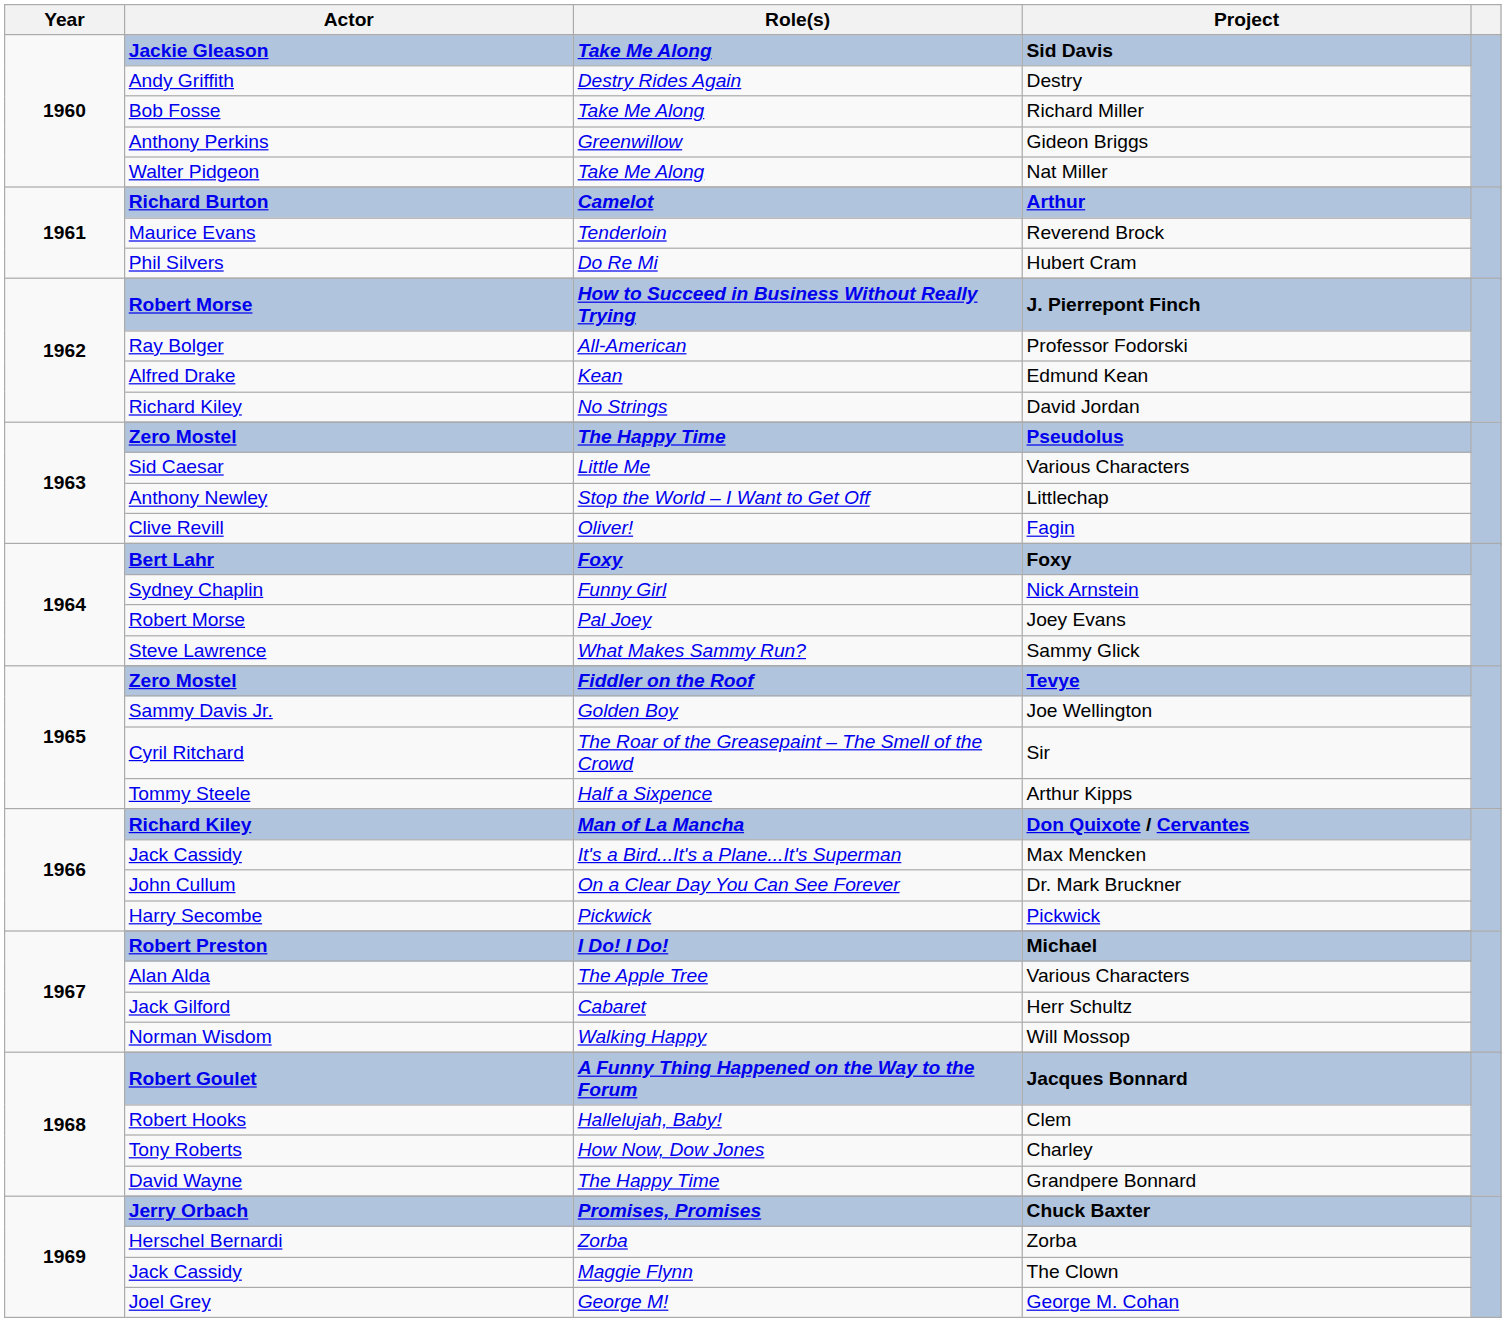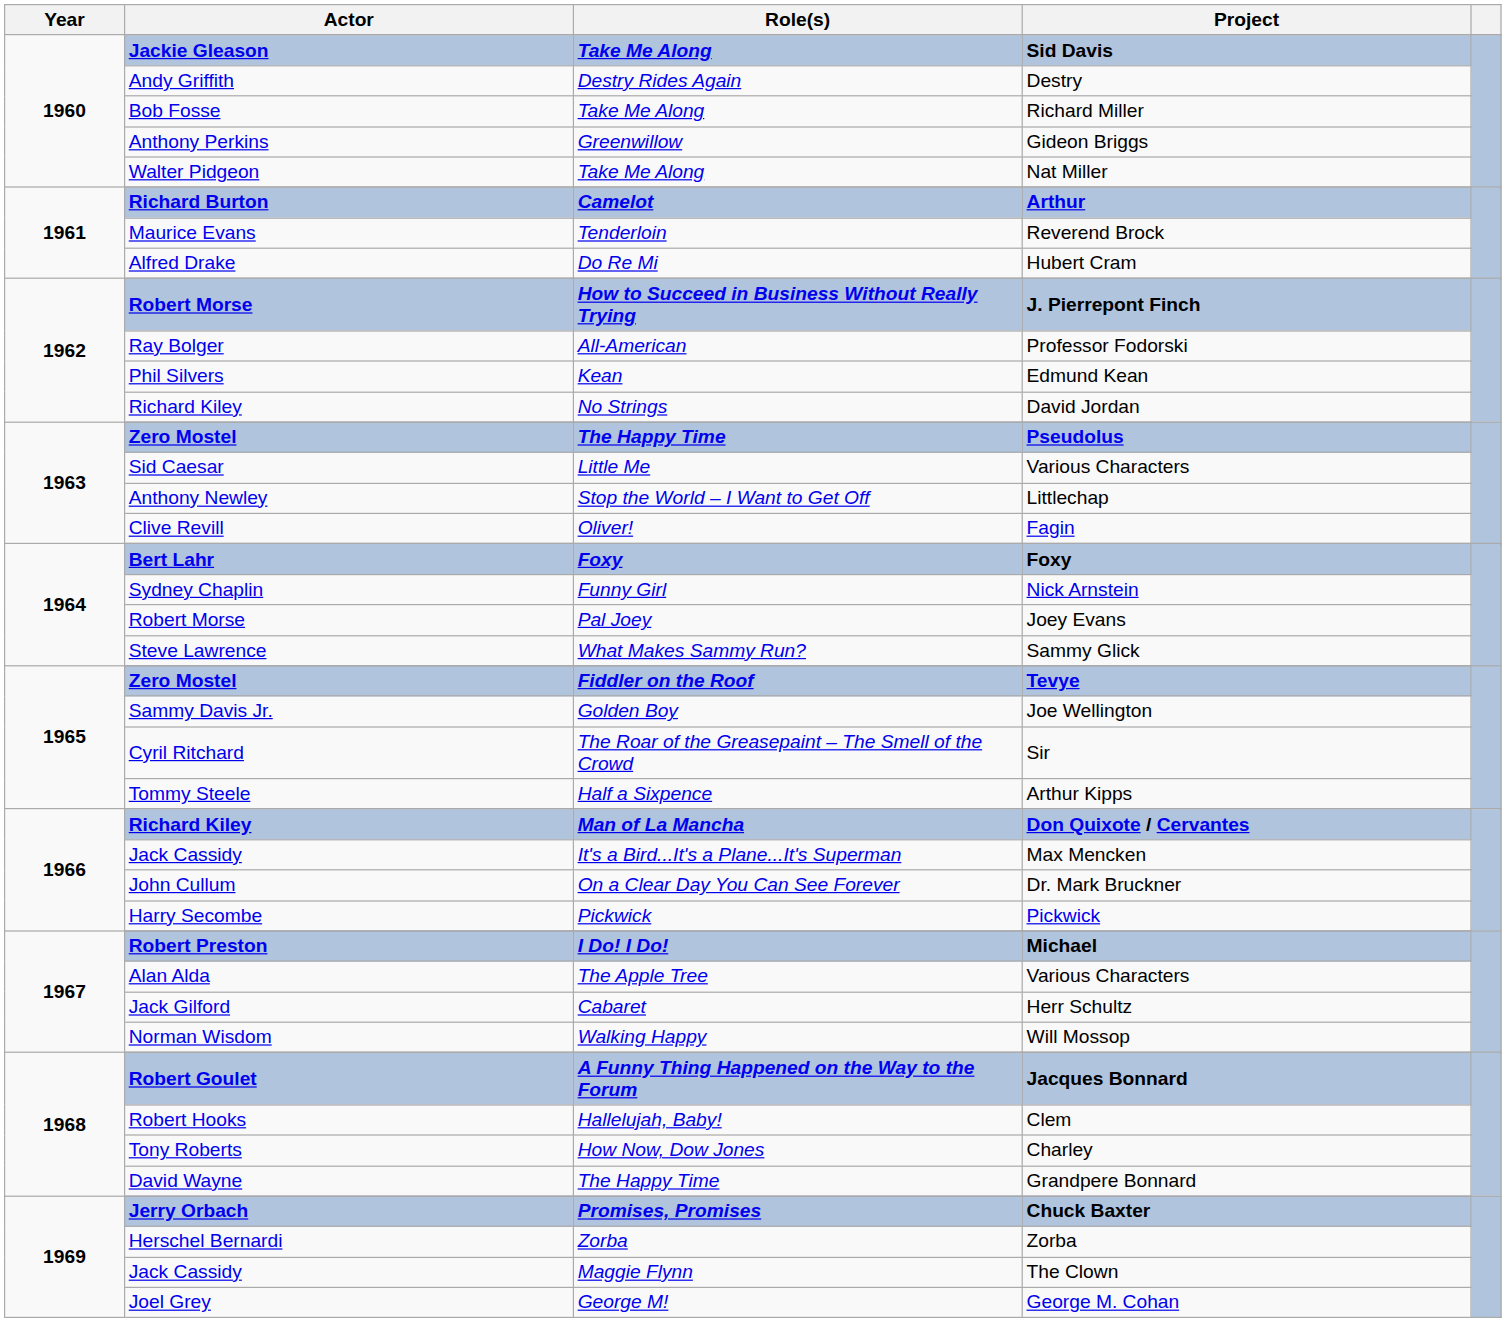Hubert Cram | Actor: Phil Silvers -> Alfred Drake
Edmund Kean | Actor: Alfred Drake -> Phil Silvers
